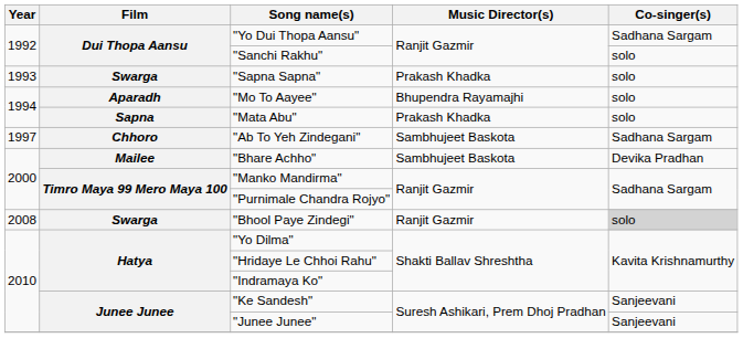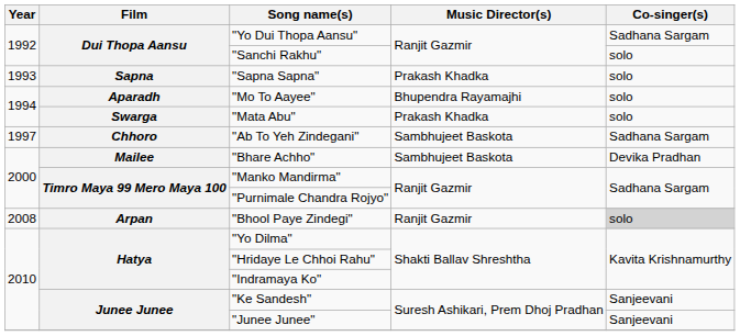"Sapna Sapna" | Film: Swarga -> Sapna
"Mata Abu" | Film: Sapna -> Swarga
"Bhool Paye Zindegi" | Film: Swarga -> Arpan
